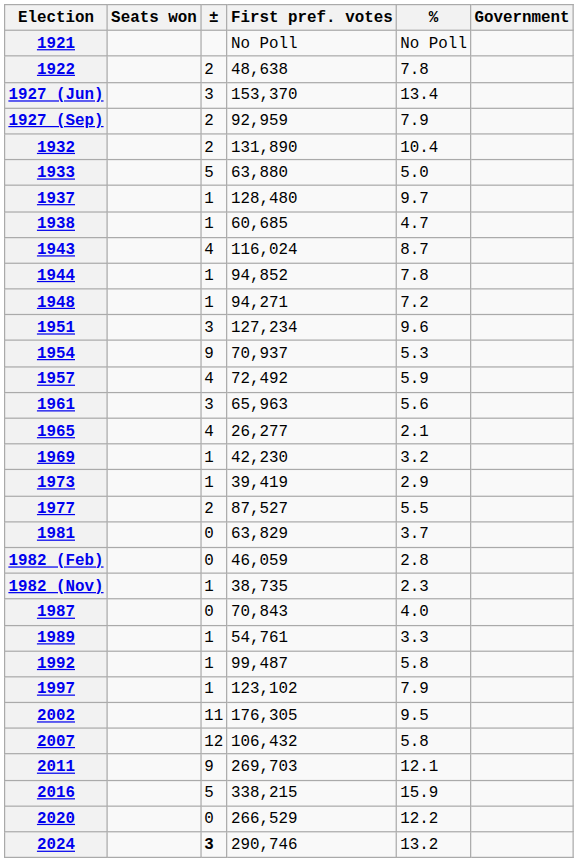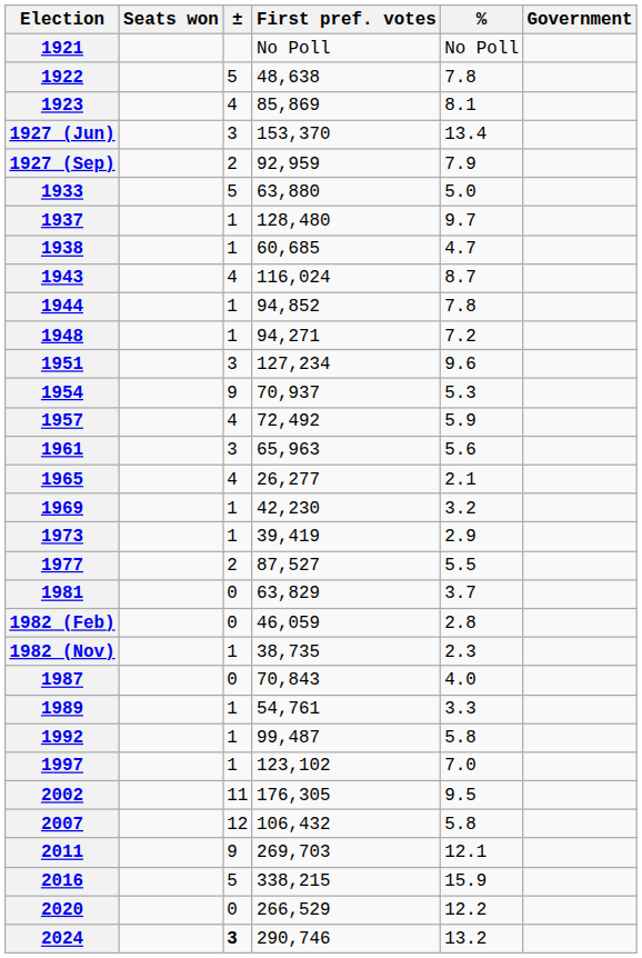1922 | ±: 2 -> 5
+ row: 1923 | 4 | 85,869 | 8.1
- row: 1932 | 2 | 131,890 | 10.4
1997 | %: 7.9 -> 7.0
